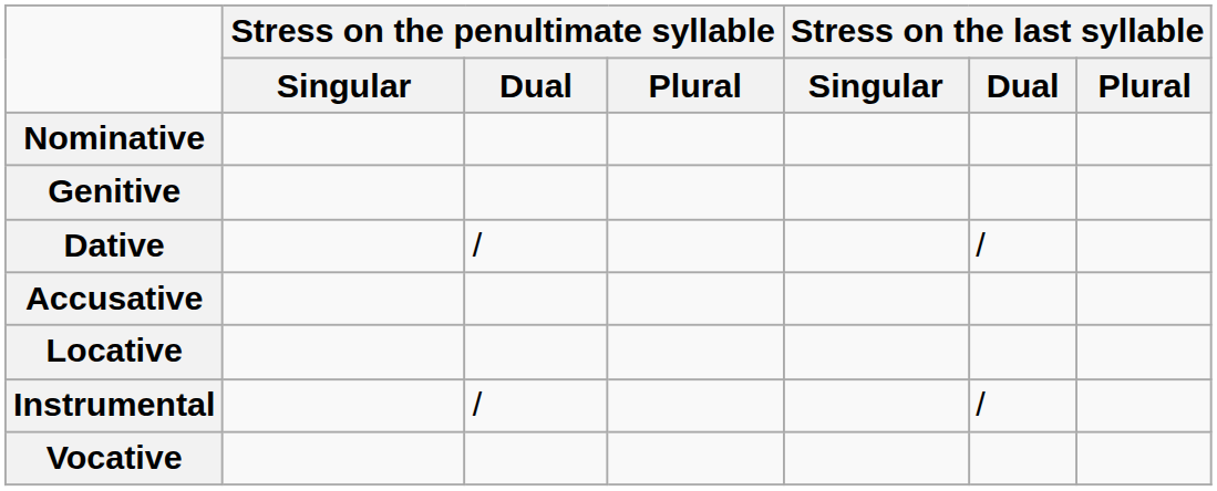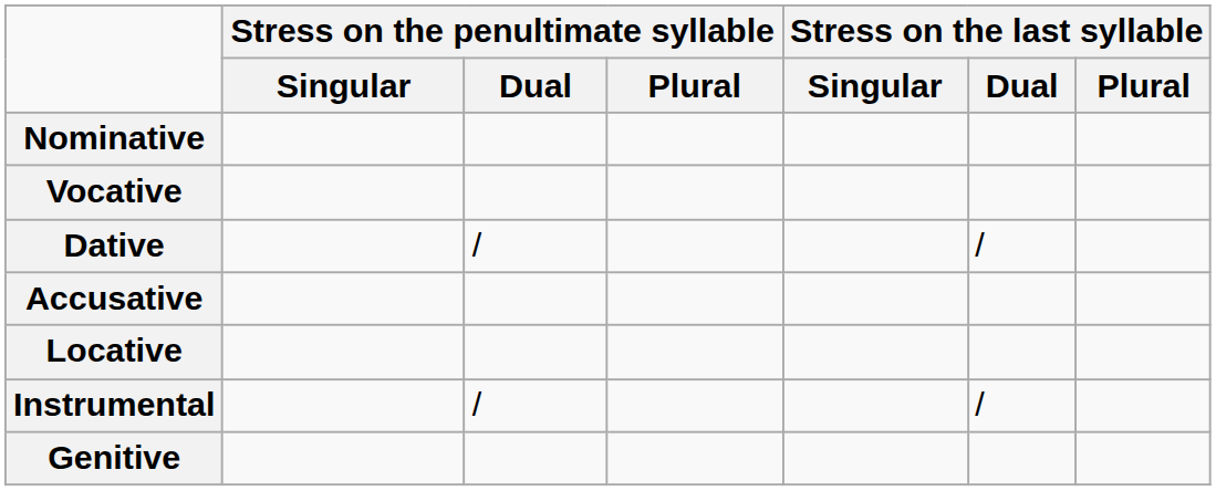rows swapped: Genitive <-> Vocative
